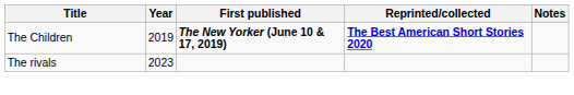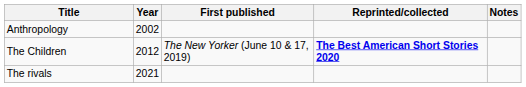+ row: Anthropology | 2002
The Children | Year: 2019 -> 2012
The Children | First published: bold -> normal
The rivals | Year: 2023 -> 2021
